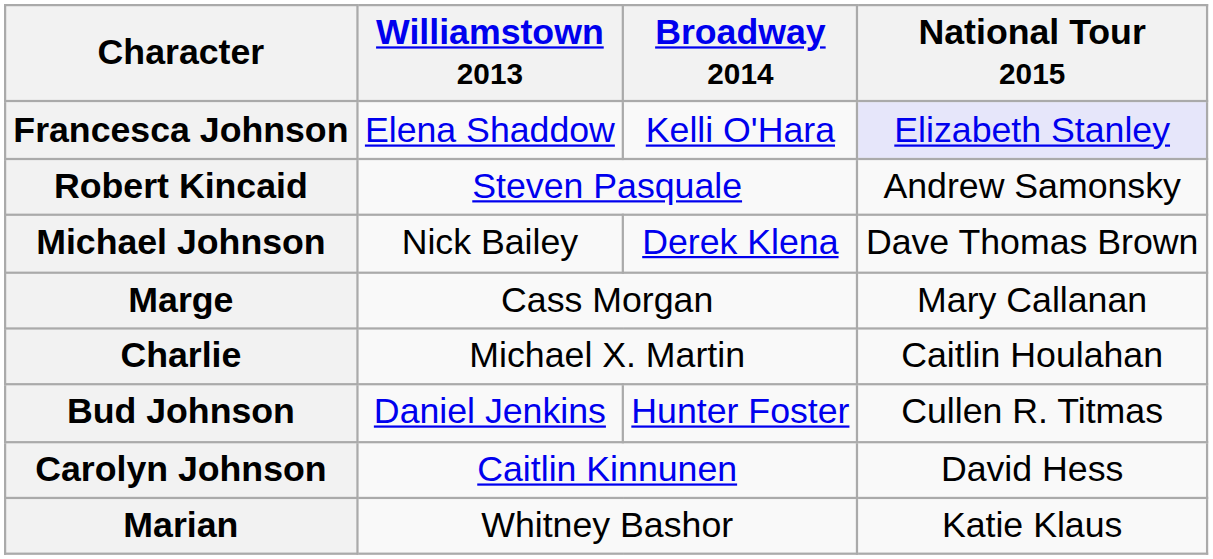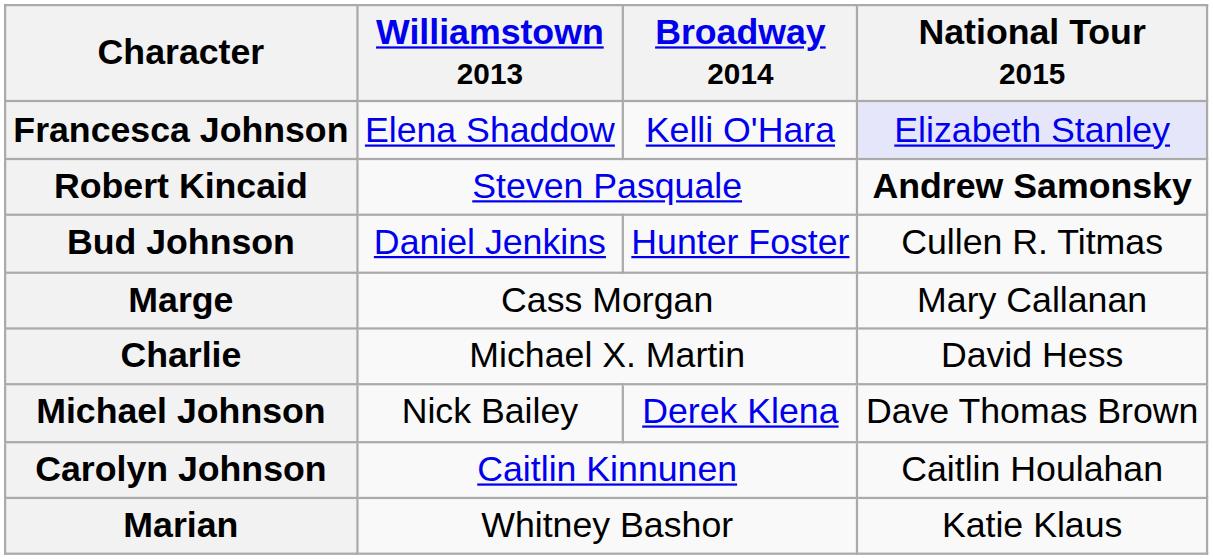Robert Kincaid | National Tour 2015: normal -> bold
rows swapped: Bud Johnson <-> Michael Johnson
Charlie | National Tour 2015: Caitlin Houlahan -> David Hess
Carolyn Johnson | National Tour 2015: David Hess -> Caitlin Houlahan
